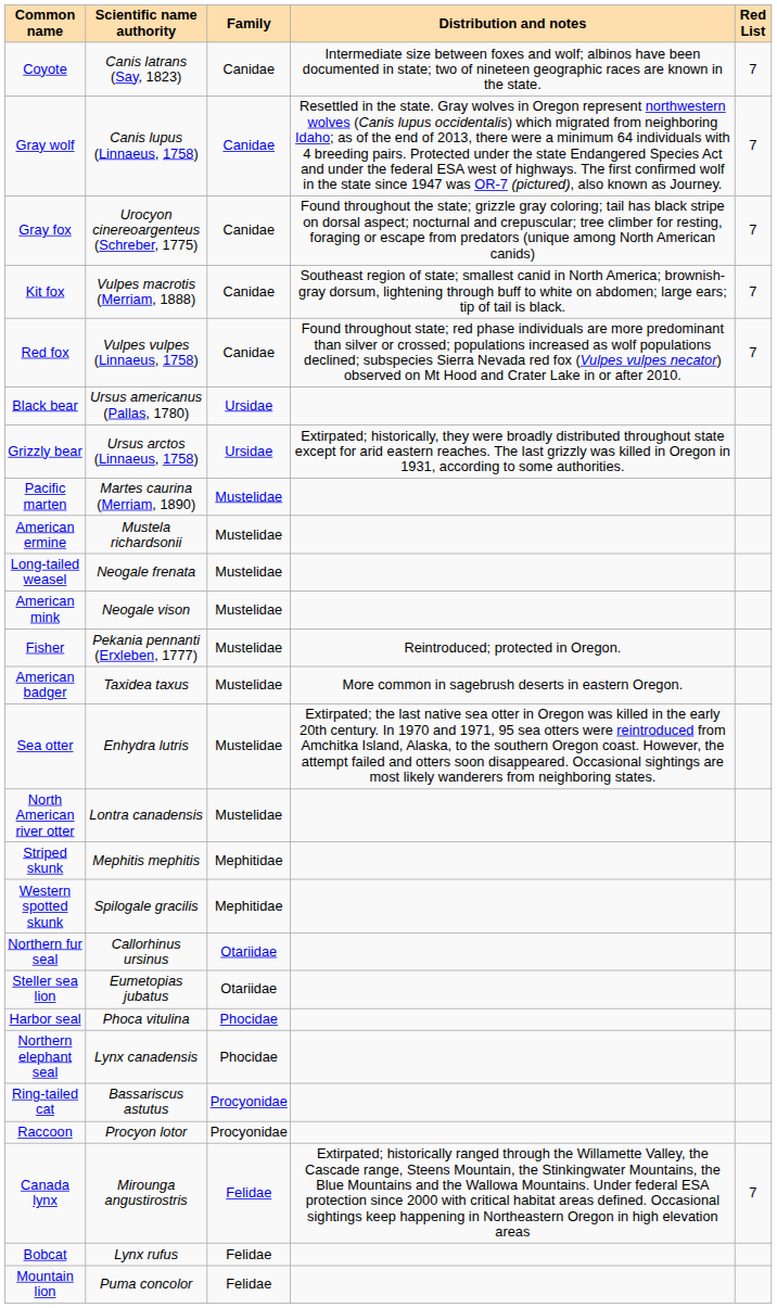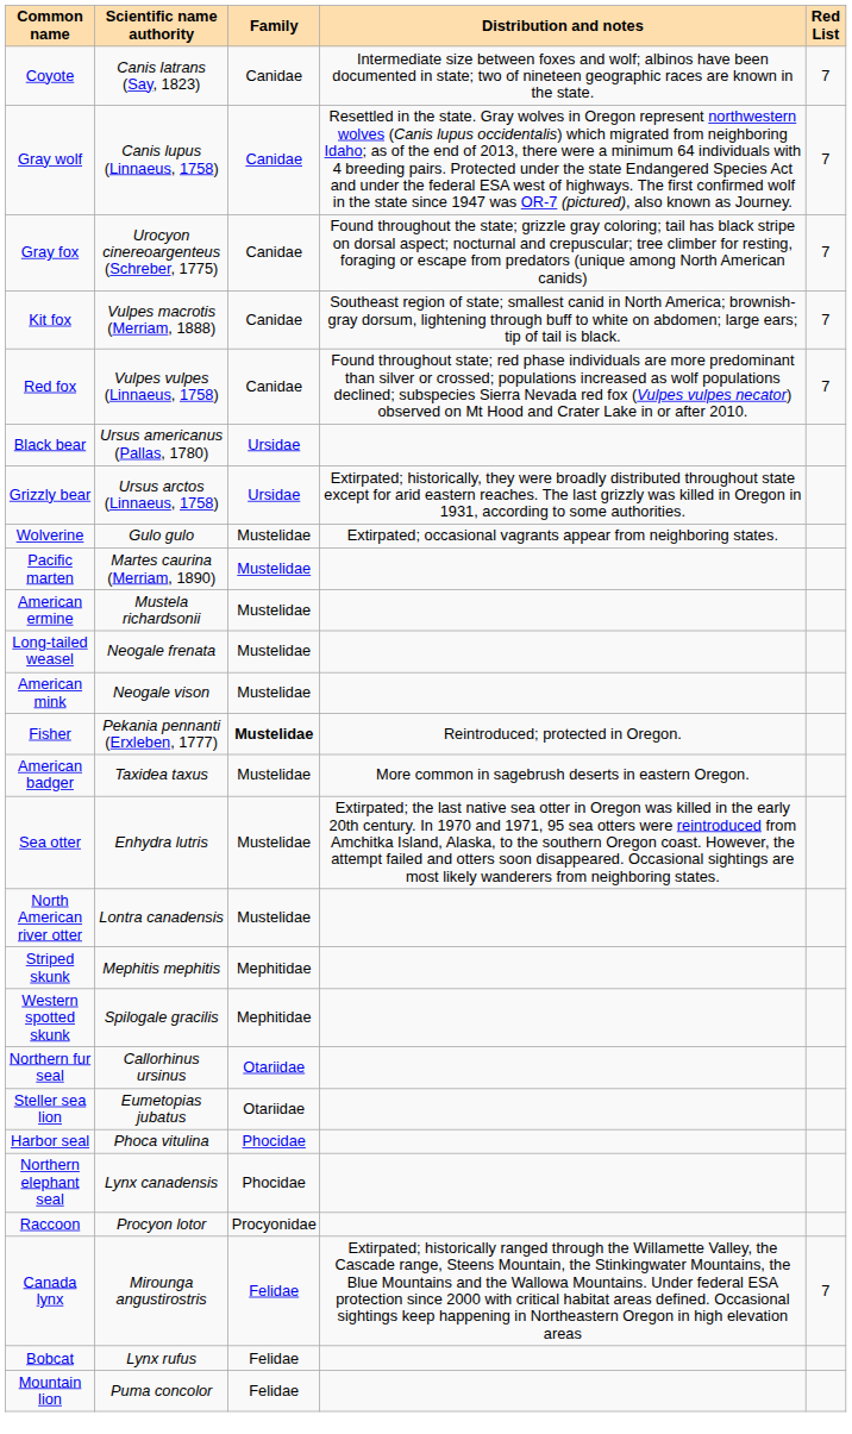+ row: Wolverine | Gulo gulo | Mustelidae | Extirpated; occasional vagrants appear from neighboring states.
Fisher | Family: normal -> bold
- row: Ring-tailed cat | Bassariscus astutus | Procyonidae
